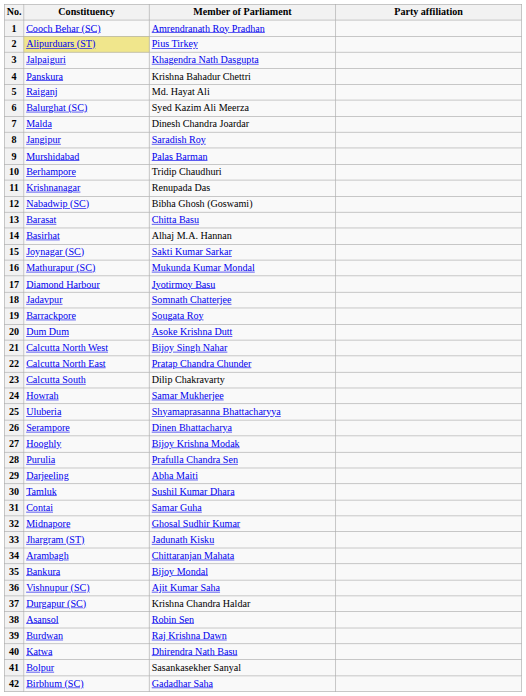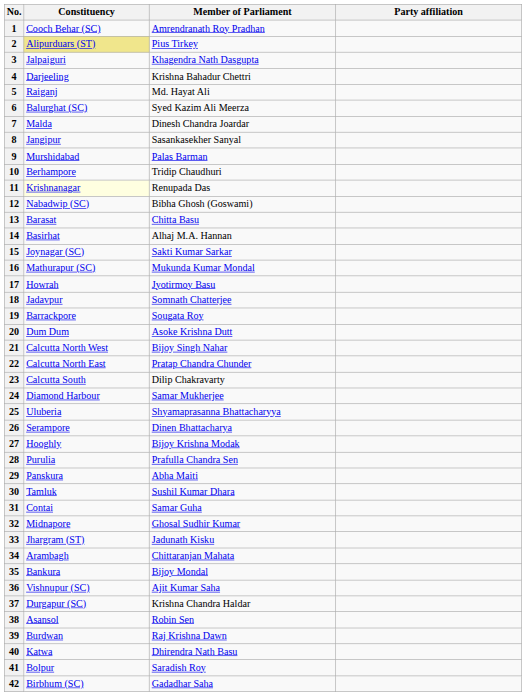4 | Constituency: Panskura -> Darjeeling
8 | Member of Parliament: Saradish Roy -> Sasankasekher Sanyal
11 | Constituency: no background -> lightyellow background
17 | Constituency: Diamond Harbour -> Howrah
24 | Constituency: Howrah -> Diamond Harbour
29 | Constituency: Darjeeling -> Panskura
41 | Member of Parliament: Sasankasekher Sanyal -> Saradish Roy
